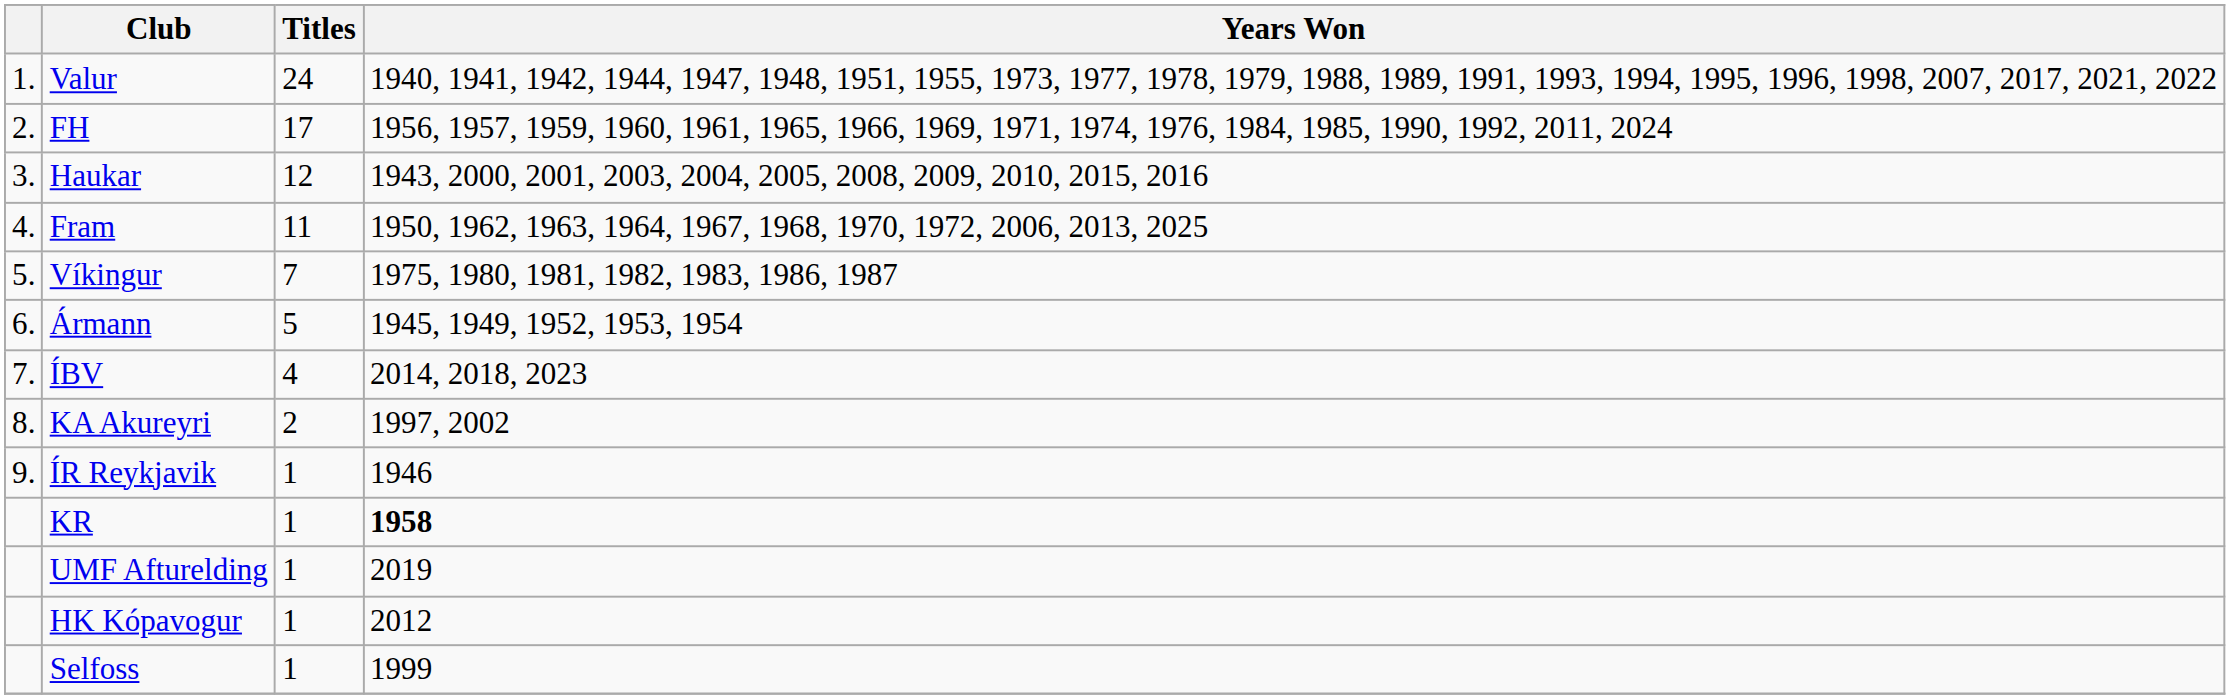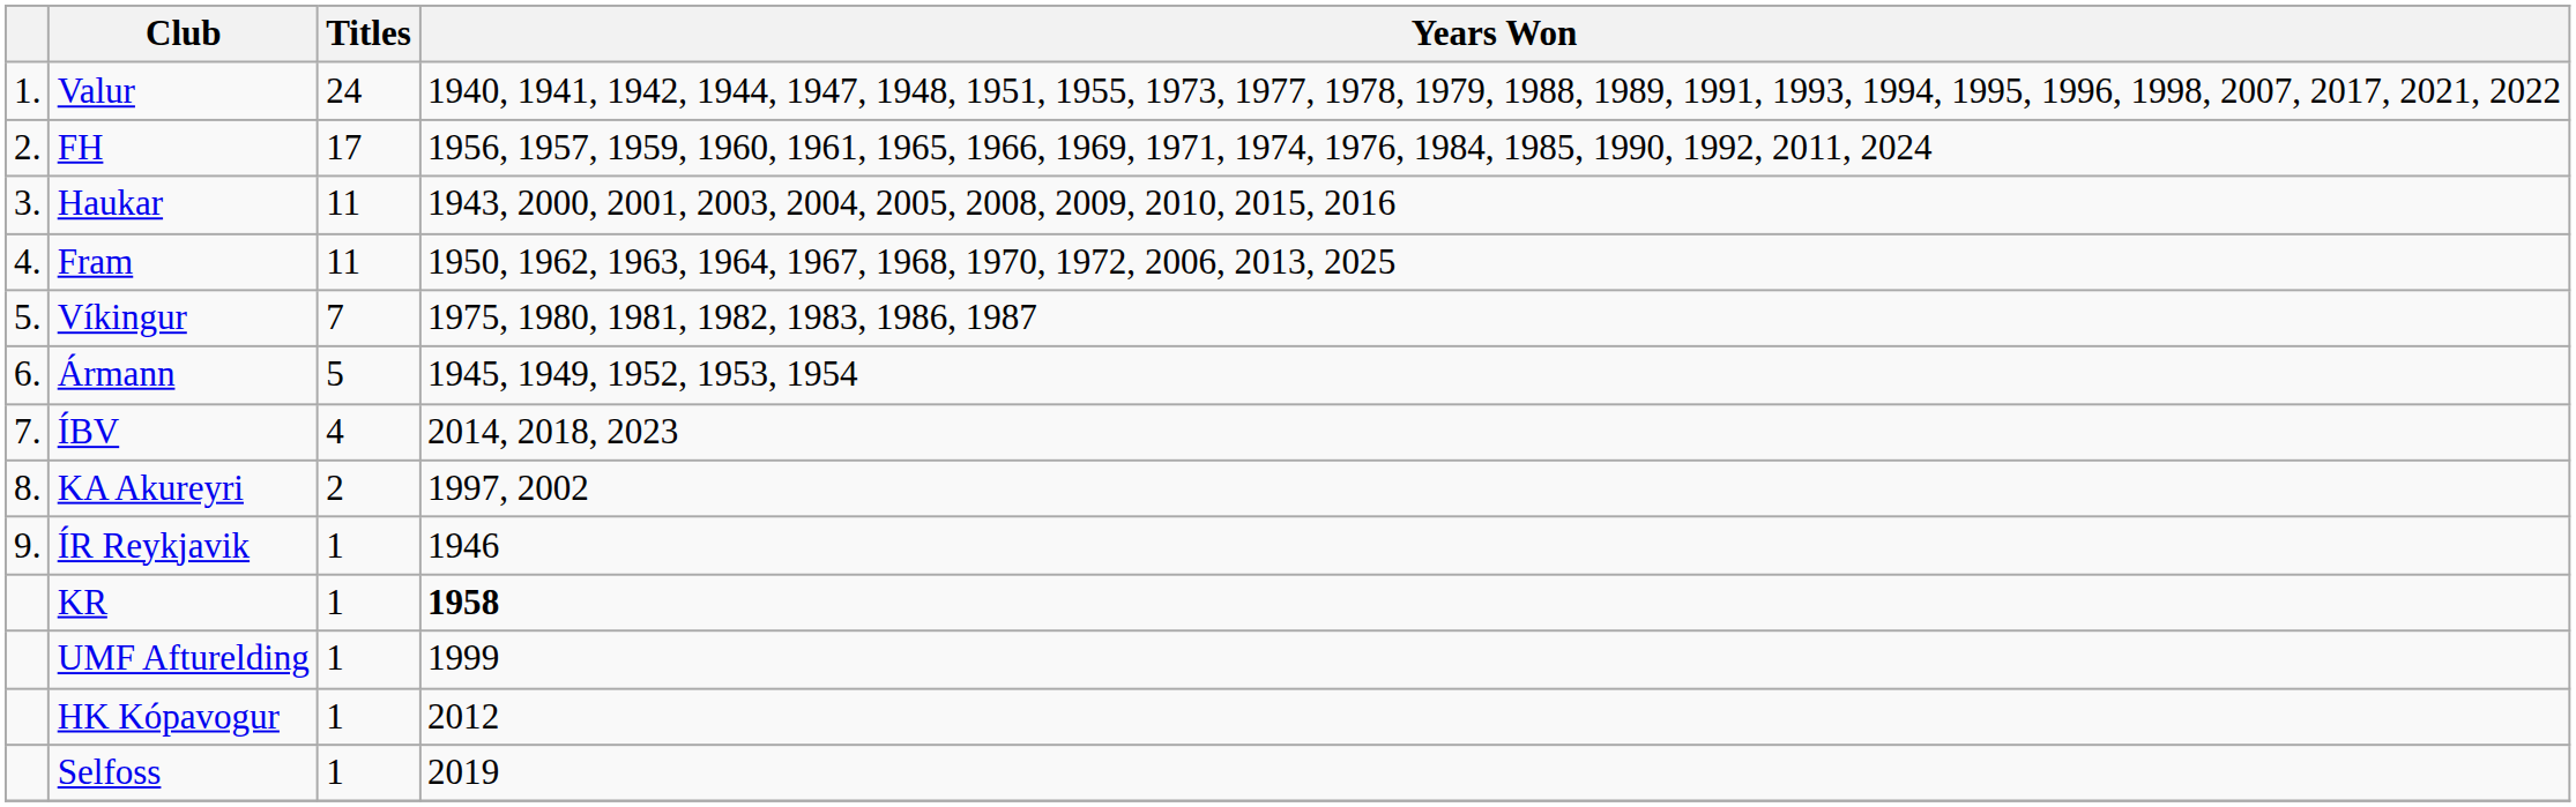Haukar | Titles: 12 -> 11
UMF Afturelding | Years Won: 2019 -> 1999
Selfoss | Years Won: 1999 -> 2019
